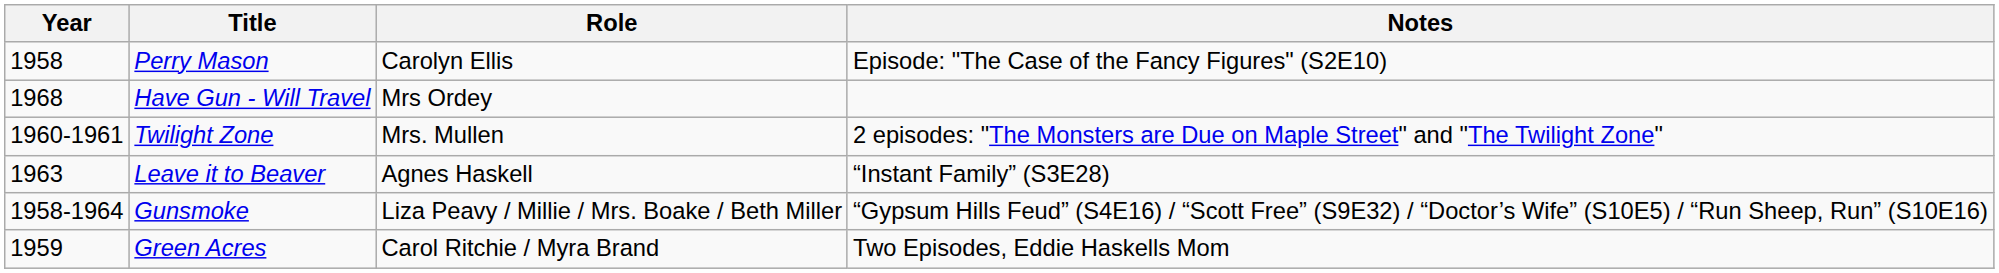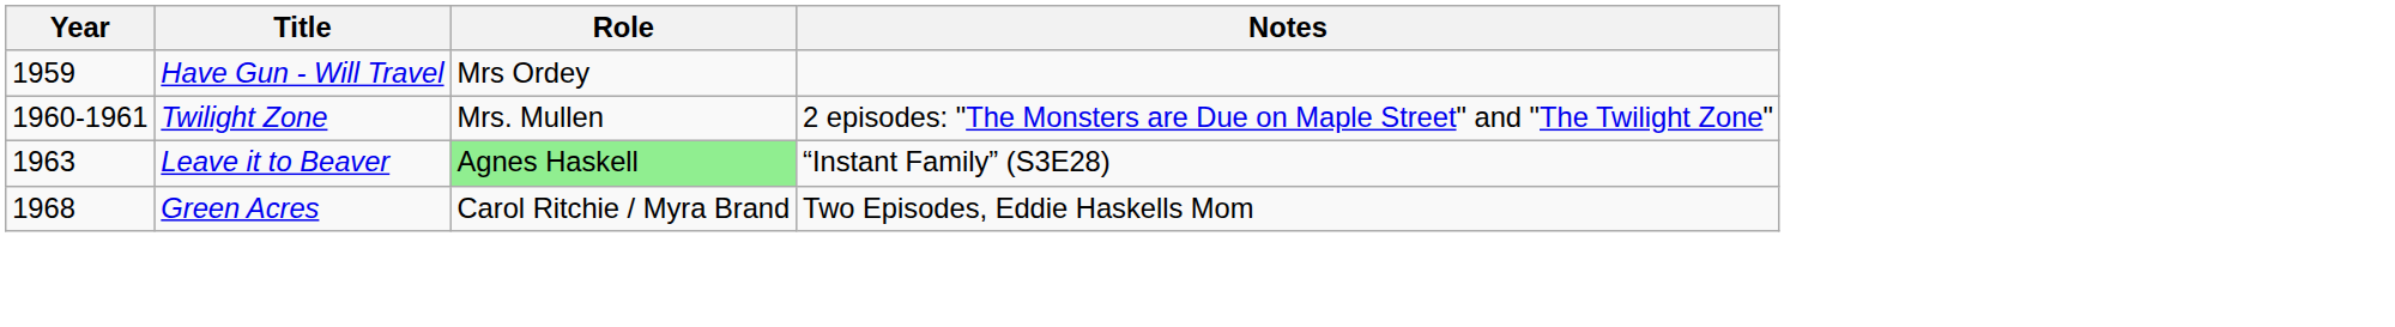- row: 1958 | Perry Mason | Carolyn Ellis | Episode: "The Case of the Fancy Figures" (S2E10)
Have Gun - Will Travel | Year: 1968 -> 1959
Leave it to Beaver | Role: no background -> lightgreen background
- row: 1958-1964 | Gunsmoke | Liza Peavy / Millie / Mrs. Boake / Beth Miller | “Gypsum Hills Feud” (S4E16) / “Scott Free” (S9E32) / “Doctor’s Wife” (S10E5) / “Run Sheep, Run” (S10E16)
Green Acres | Year: 1959 -> 1968
